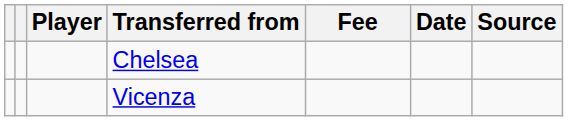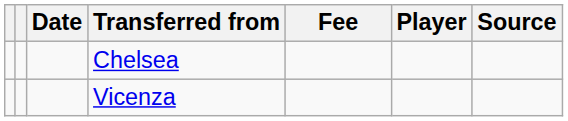columns swapped: Player <-> Date
